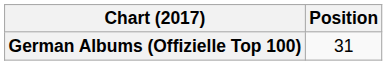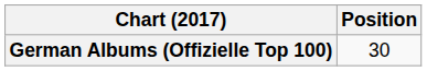German Albums (Offizielle Top 100) | Position: 31 -> 30
